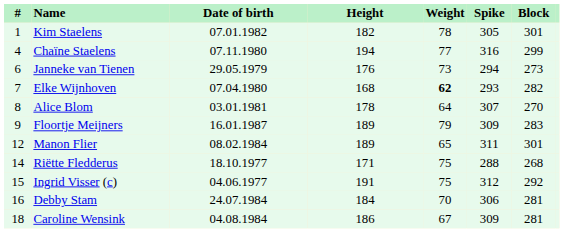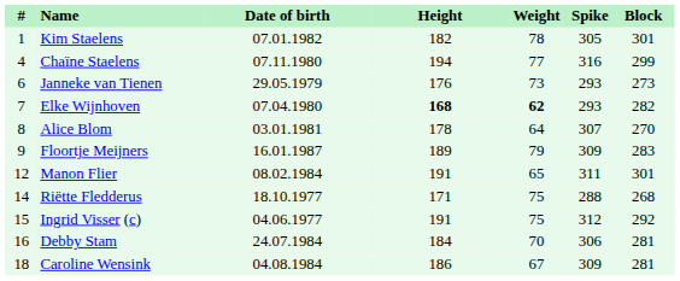Janneke van Tienen | Spike: 294 -> 293
Elke Wijnhoven | Height: normal -> bold
Manon Flier | Height: 189 -> 191
